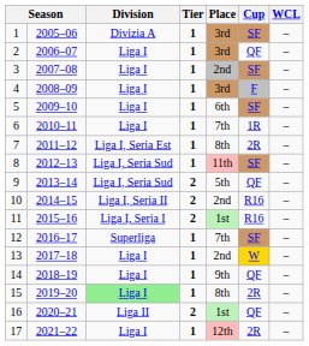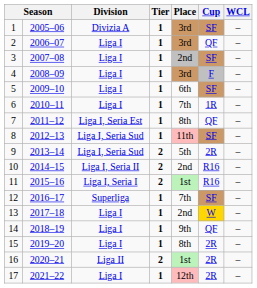7 | Cup: 2R -> QF
9 | Cup: QF -> 2R
15 | Division: lightgreen background -> no background
16 | Cup: QF -> 2R
